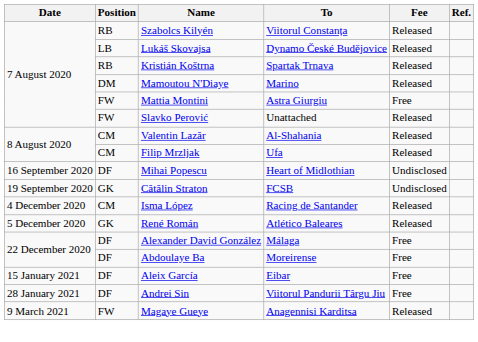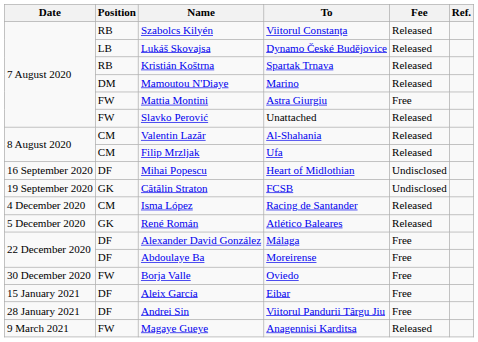+ row: 30 December 2020 | FW | Borja Valle | Oviedo | Free
